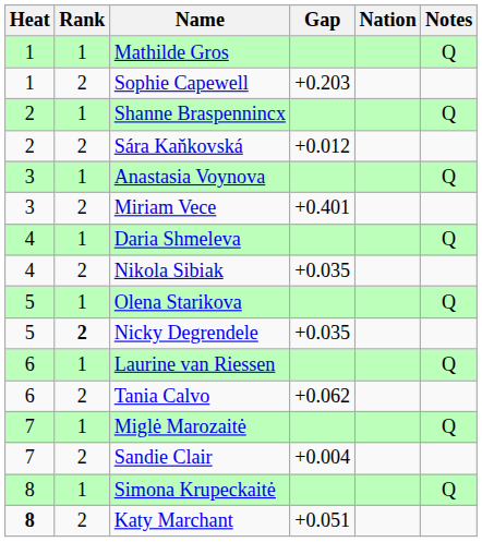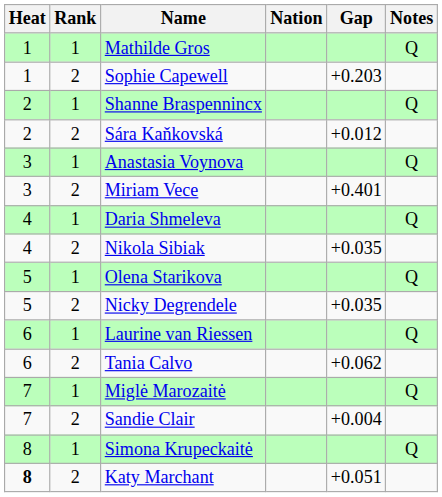columns swapped: Nation <-> Gap
Nicky Degrendele | Rank: bold -> normal
